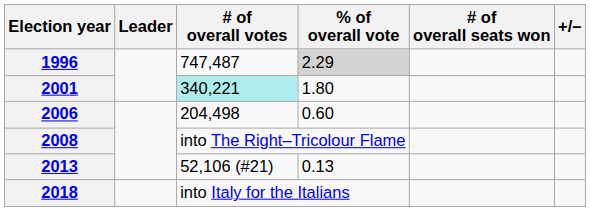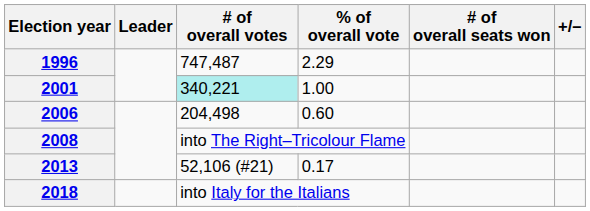1996 | % of overall vote: lightgrey background -> no background
2001 | % of overall vote: 1.80 -> 1.00
2013 | % of overall vote: 0.13 -> 0.17
